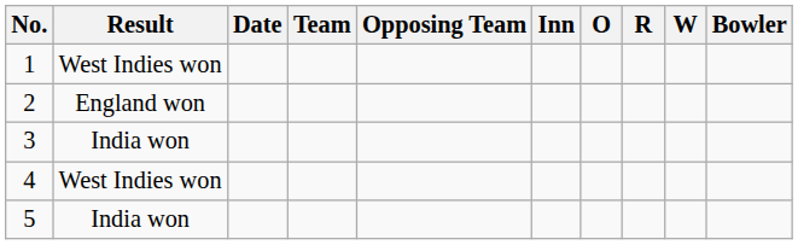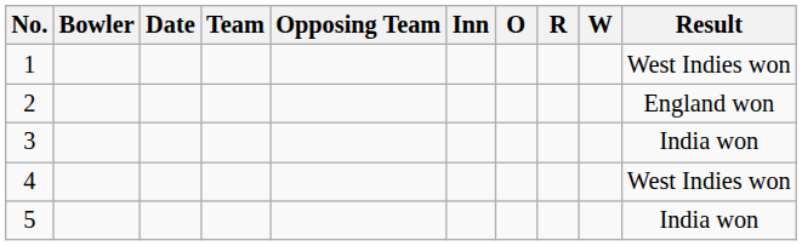columns swapped: Bowler <-> Result
